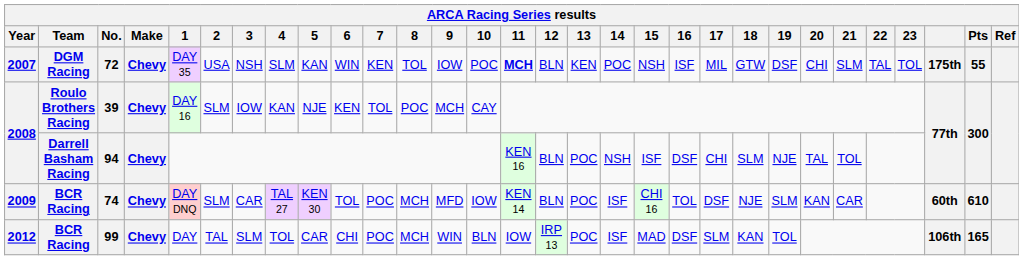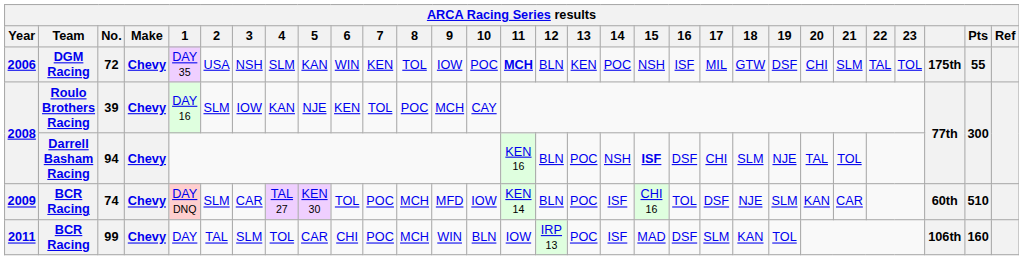72 | Year: 2007 -> 2006
94 | 15: normal -> bold
74 | Pts: 610 -> 510
99 | Year: 2012 -> 2011
99 | Pts: 165 -> 160
